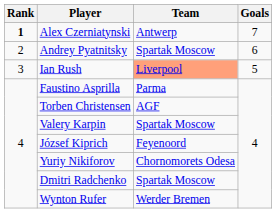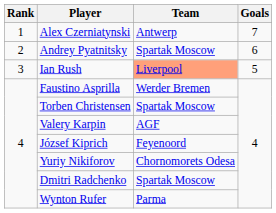Alex Czerniatynski | Rank: bold -> normal
Faustino Asprilla | Team: Parma -> Werder Bremen
Torben Christensen | Team: AGF -> Spartak Moscow
Valery Karpin | Team: Spartak Moscow -> AGF
Wynton Rufer | Team: Werder Bremen -> Parma
